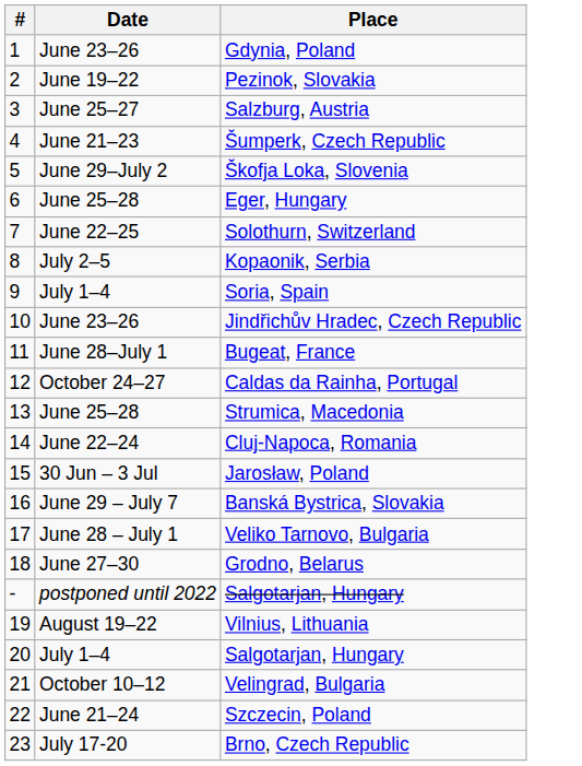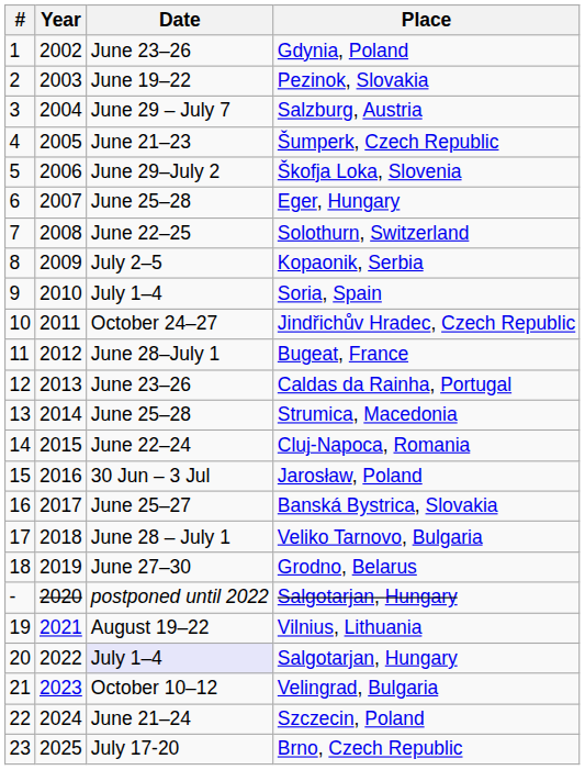+ column: Year | 2002 | 2003 | 2004 | 2005 | 2006 | 2007 | 2008 | 2009 | 2010 | 2011 | 2012 | 2013 | 2014 | 2015 | 2016 | 2017 | 2018 | 2019 | 2020 | 2021 | 2022 | 2023 | 2024 | 2025
Salzburg, Austria | Date: June 25–27 -> June 29 – July 7
Jindřichův Hradec, Czech Republic | Date: June 23–26 -> October 24–27
Caldas da Rainha, Portugal | Date: October 24–27 -> June 23–26
Banská Bystrica, Slovakia | Date: June 29 – July 7 -> June 25–27
20 / Salgotarjan, Hungary | Date: no background -> lavender background
